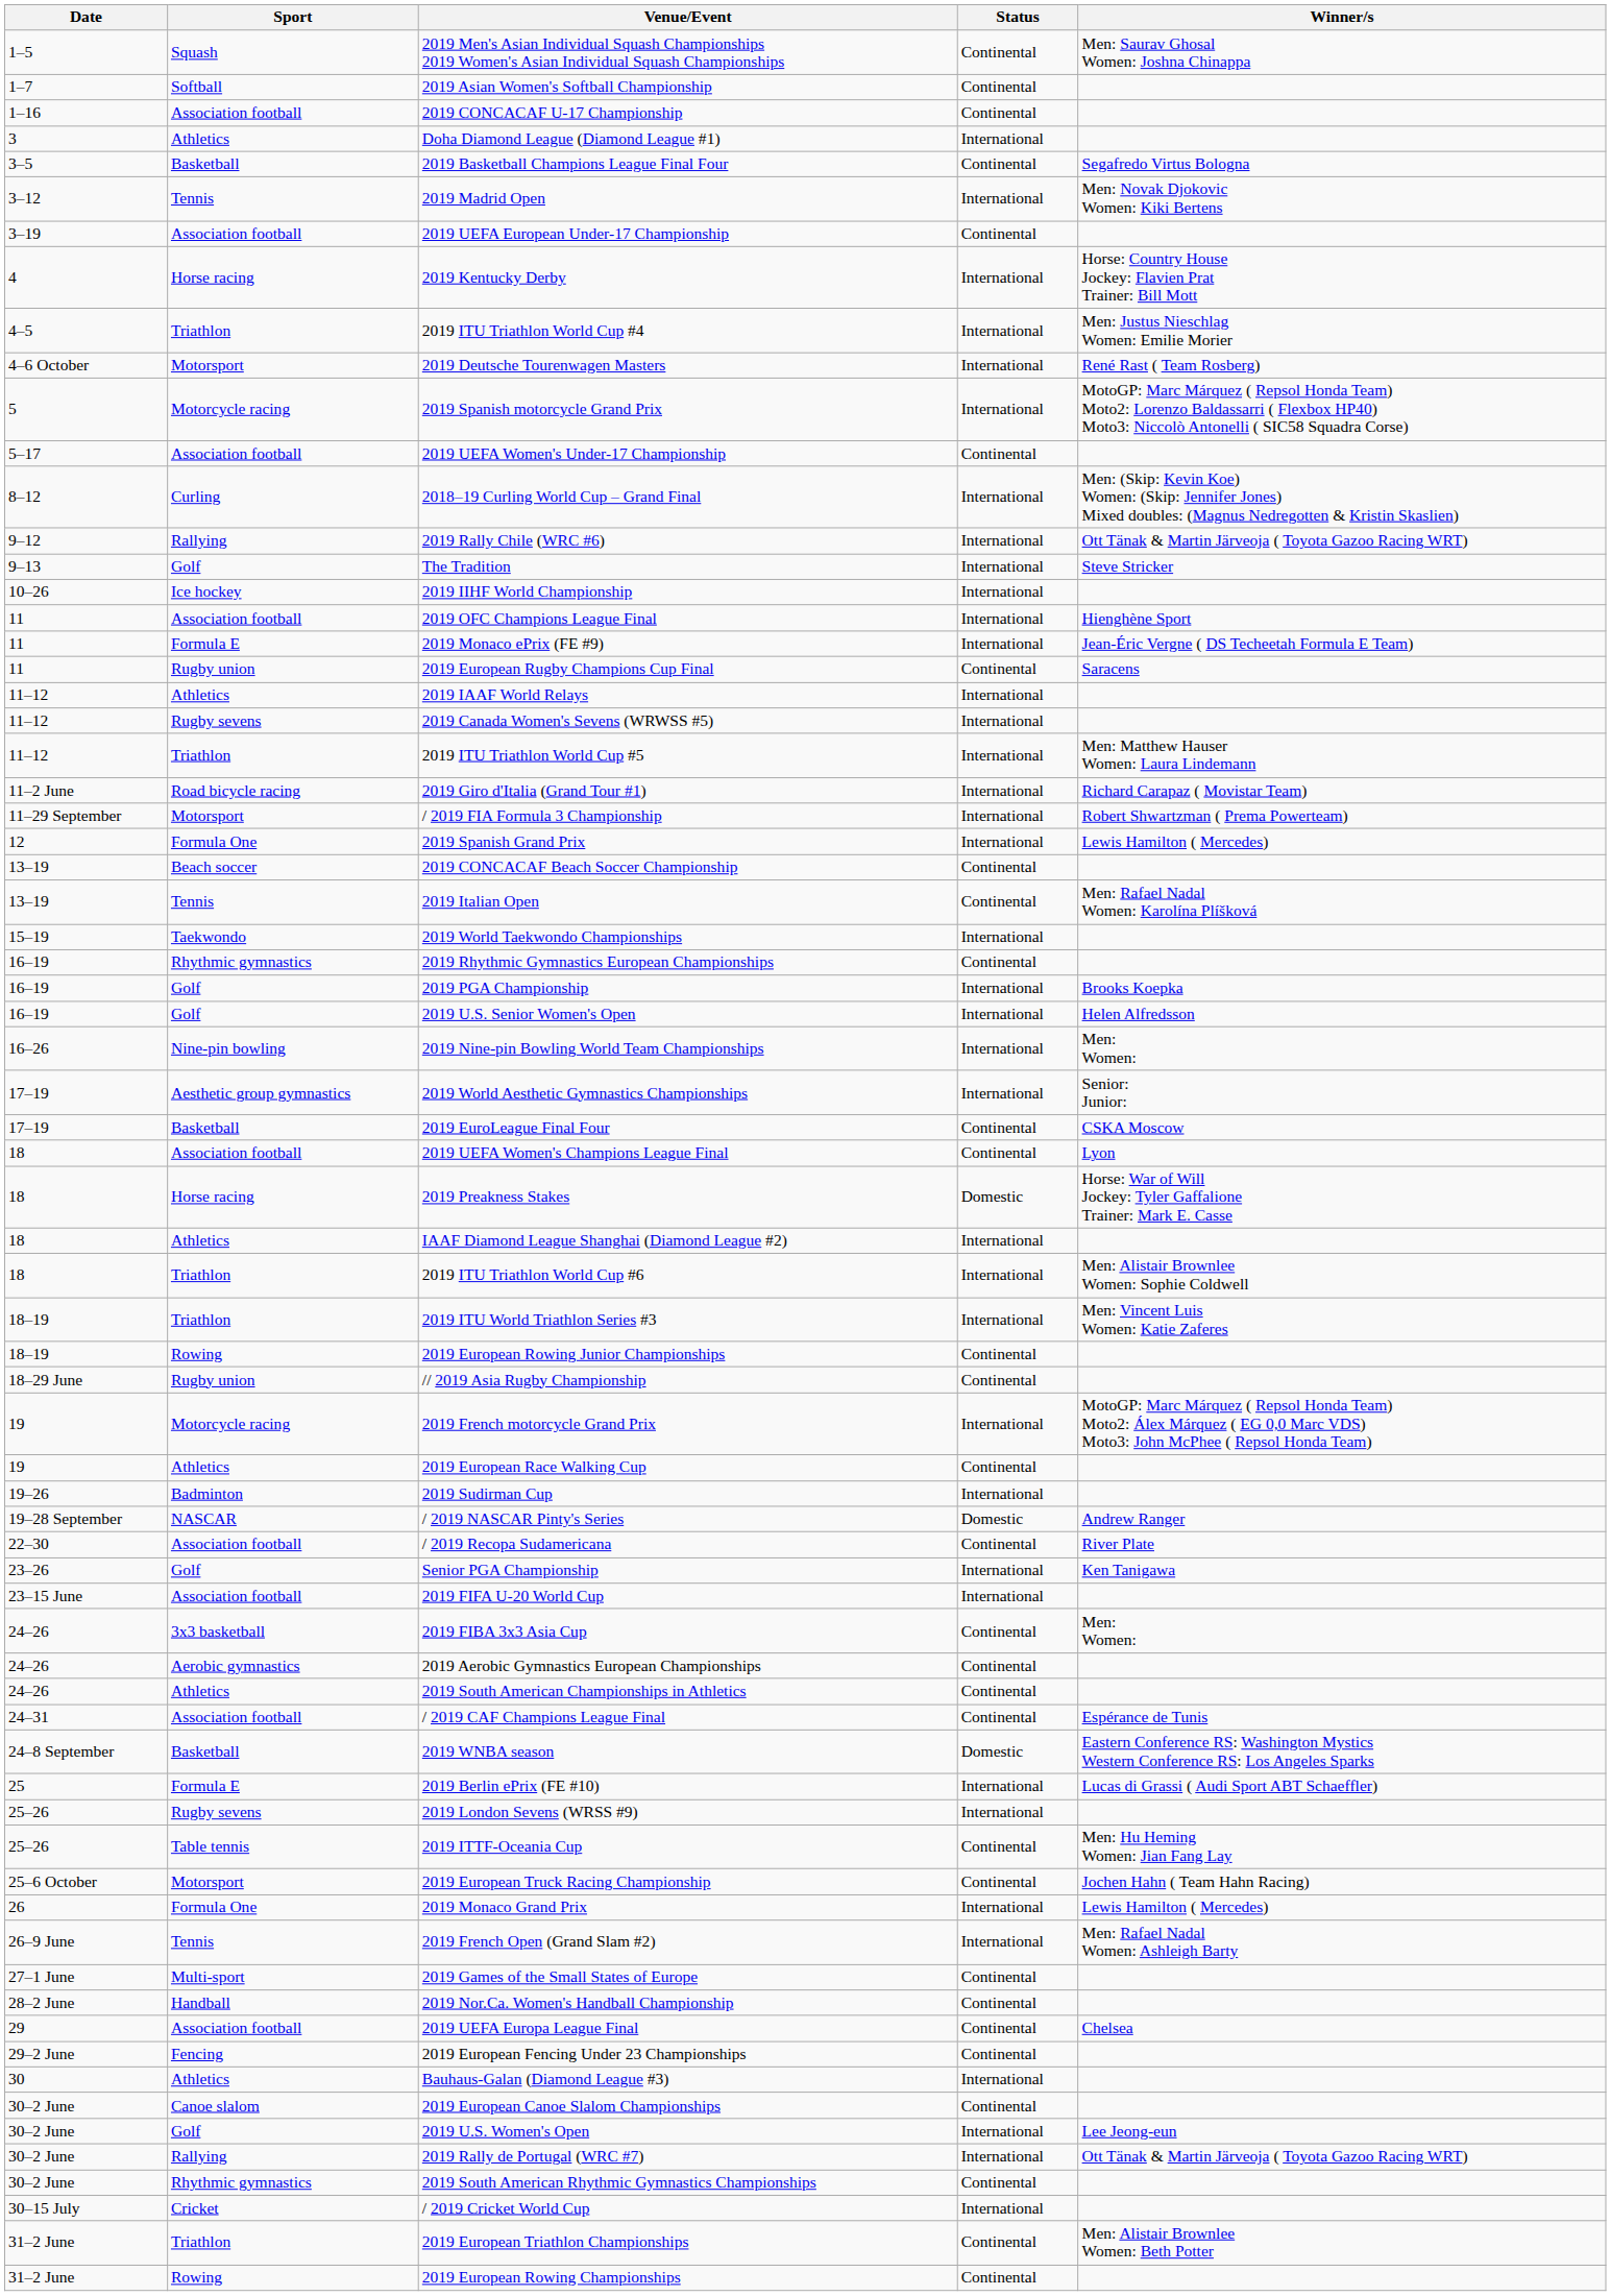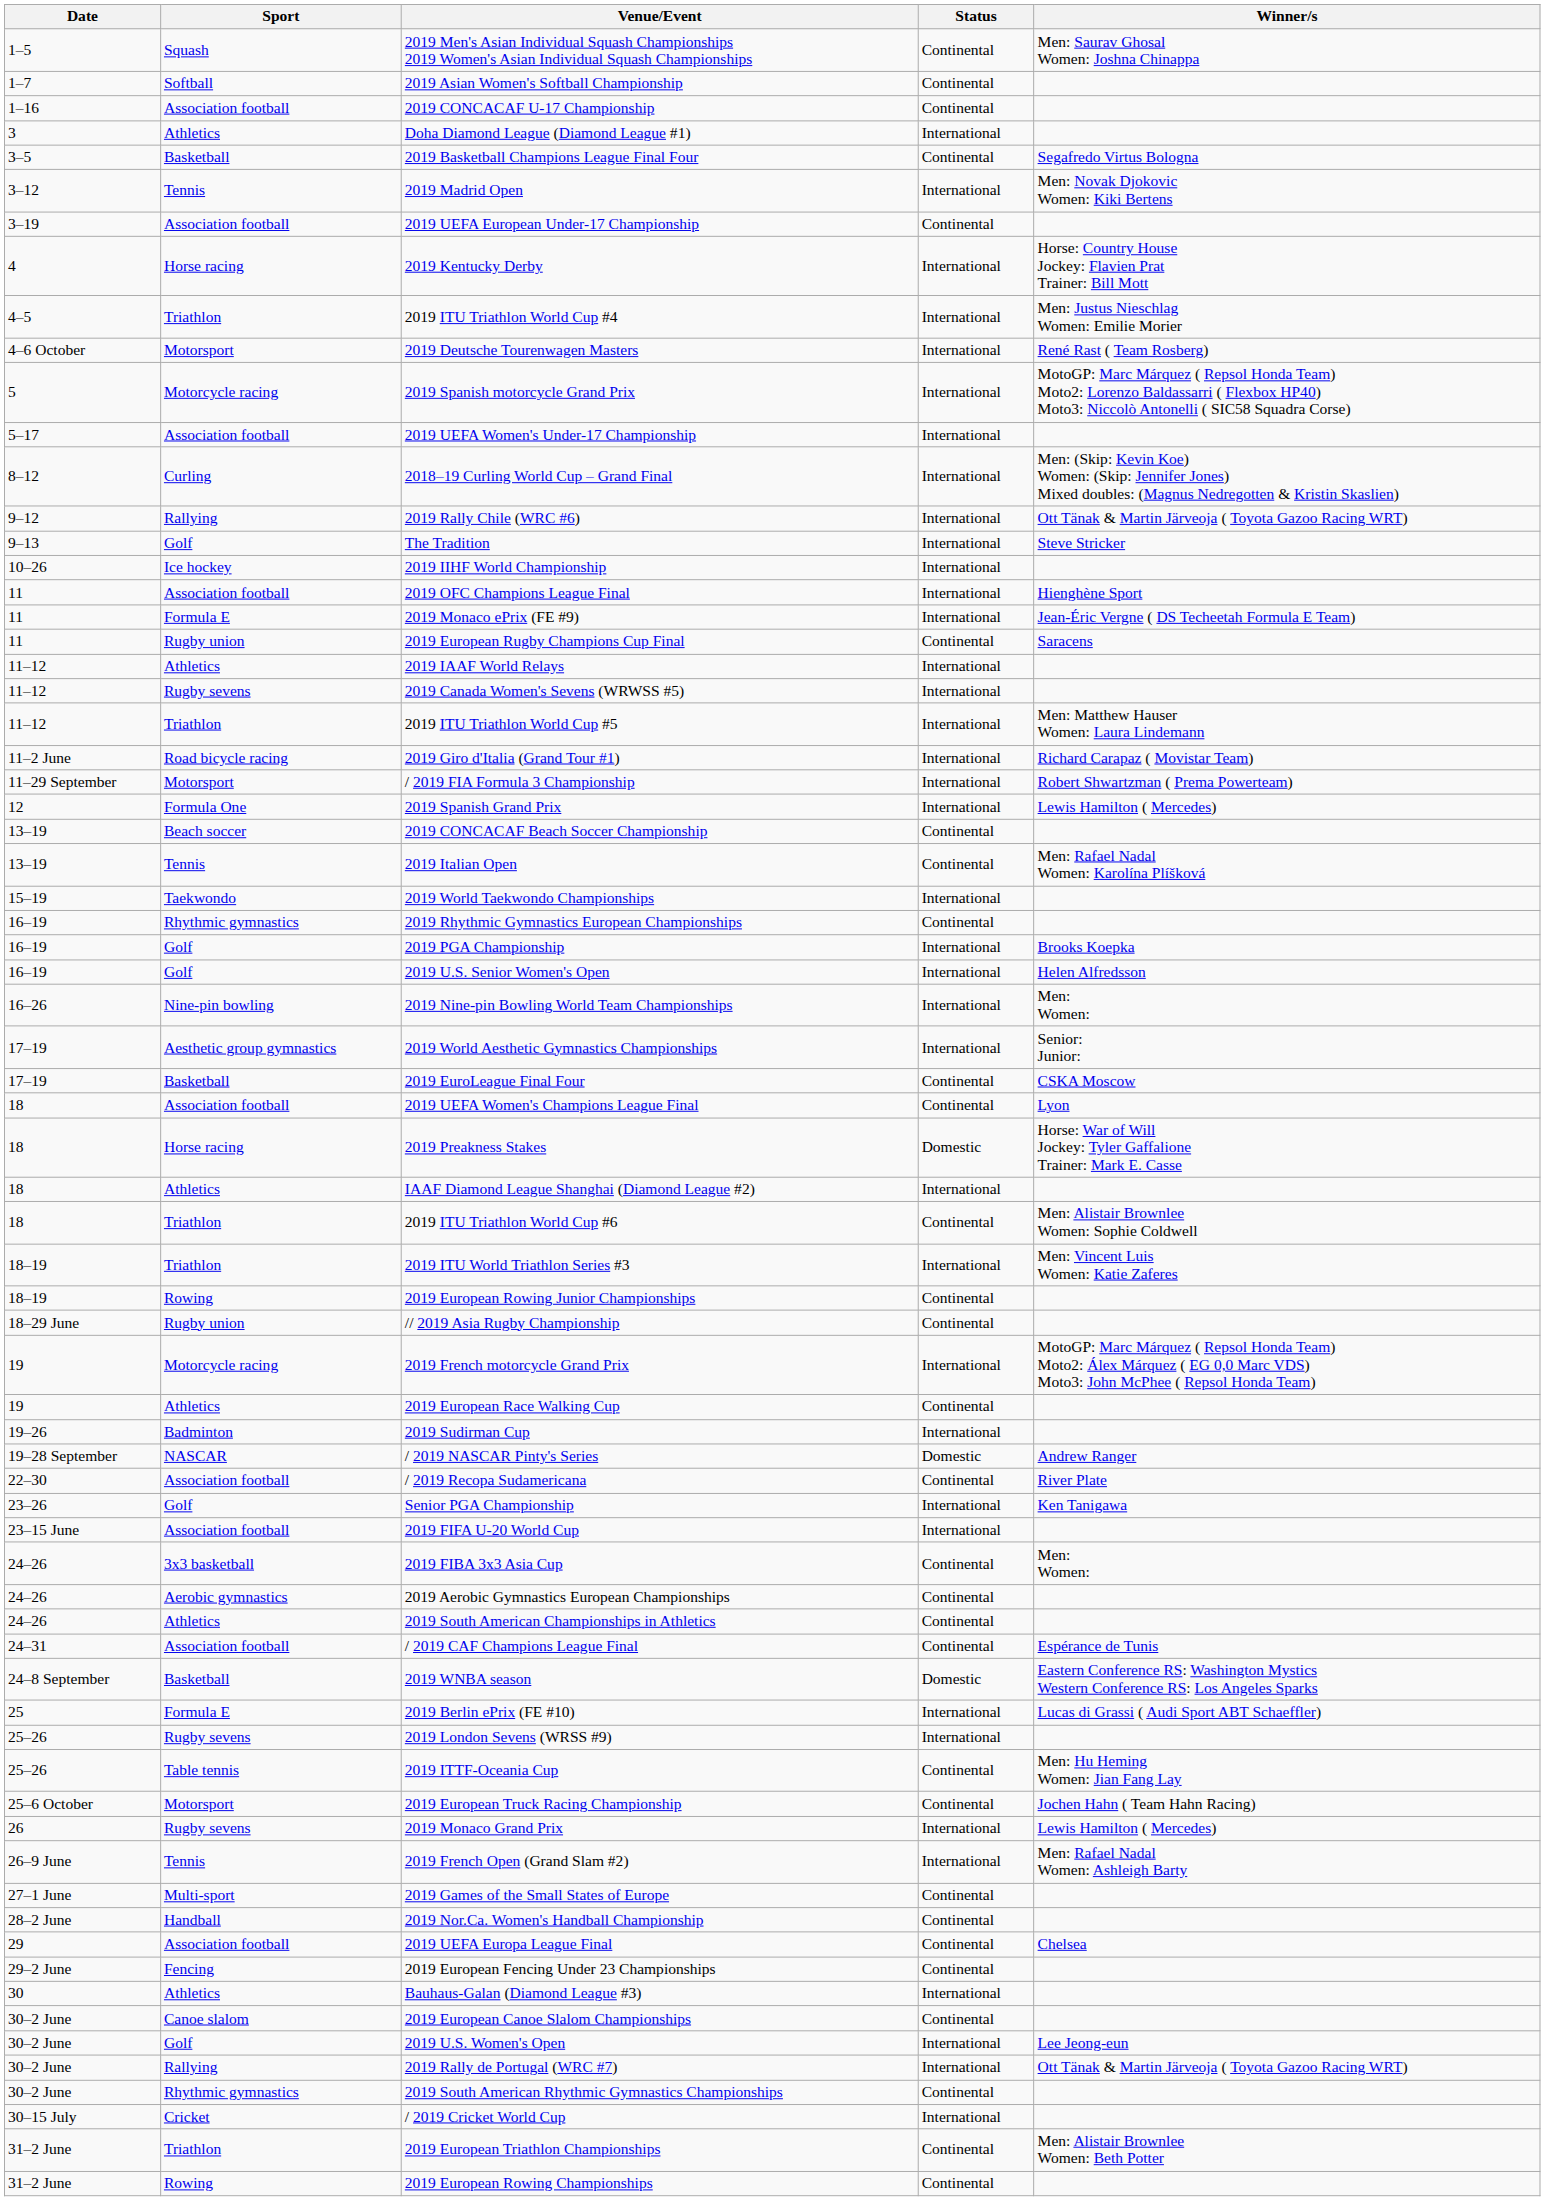2019 UEFA Women's Under-17 Championship | Status: Continental -> International
2019 ITU Triathlon World Cup #6 | Status: International -> Continental
2019 Monaco Grand Prix | Sport: Formula One -> Rugby sevens
